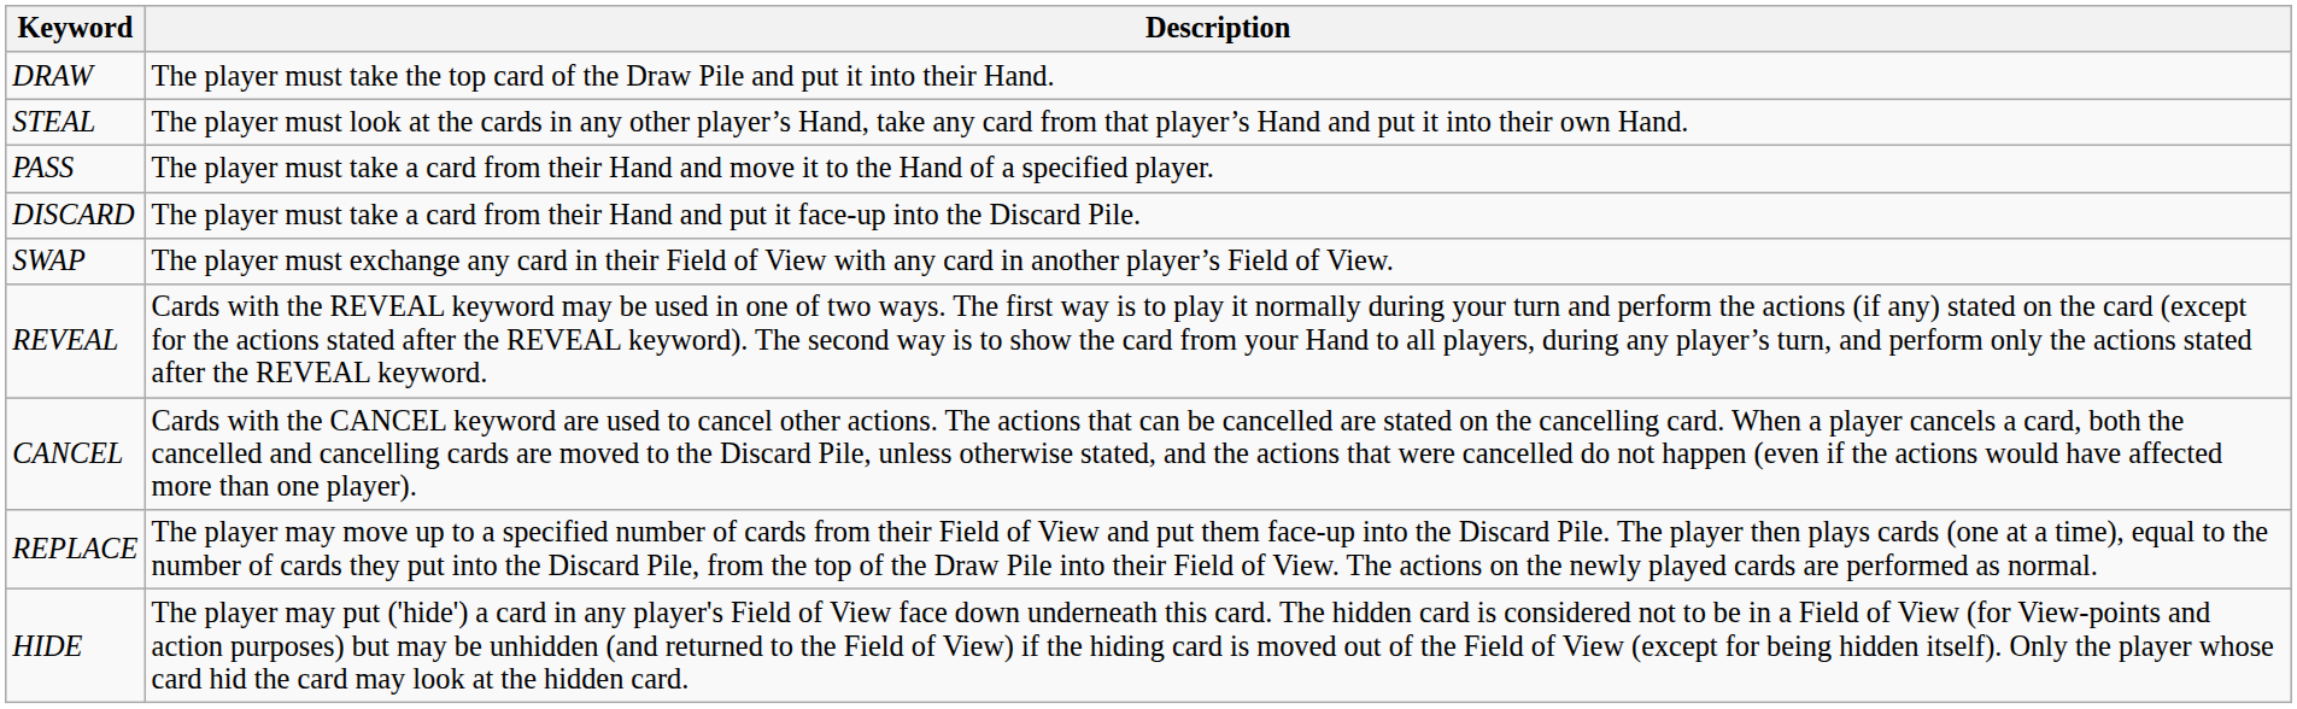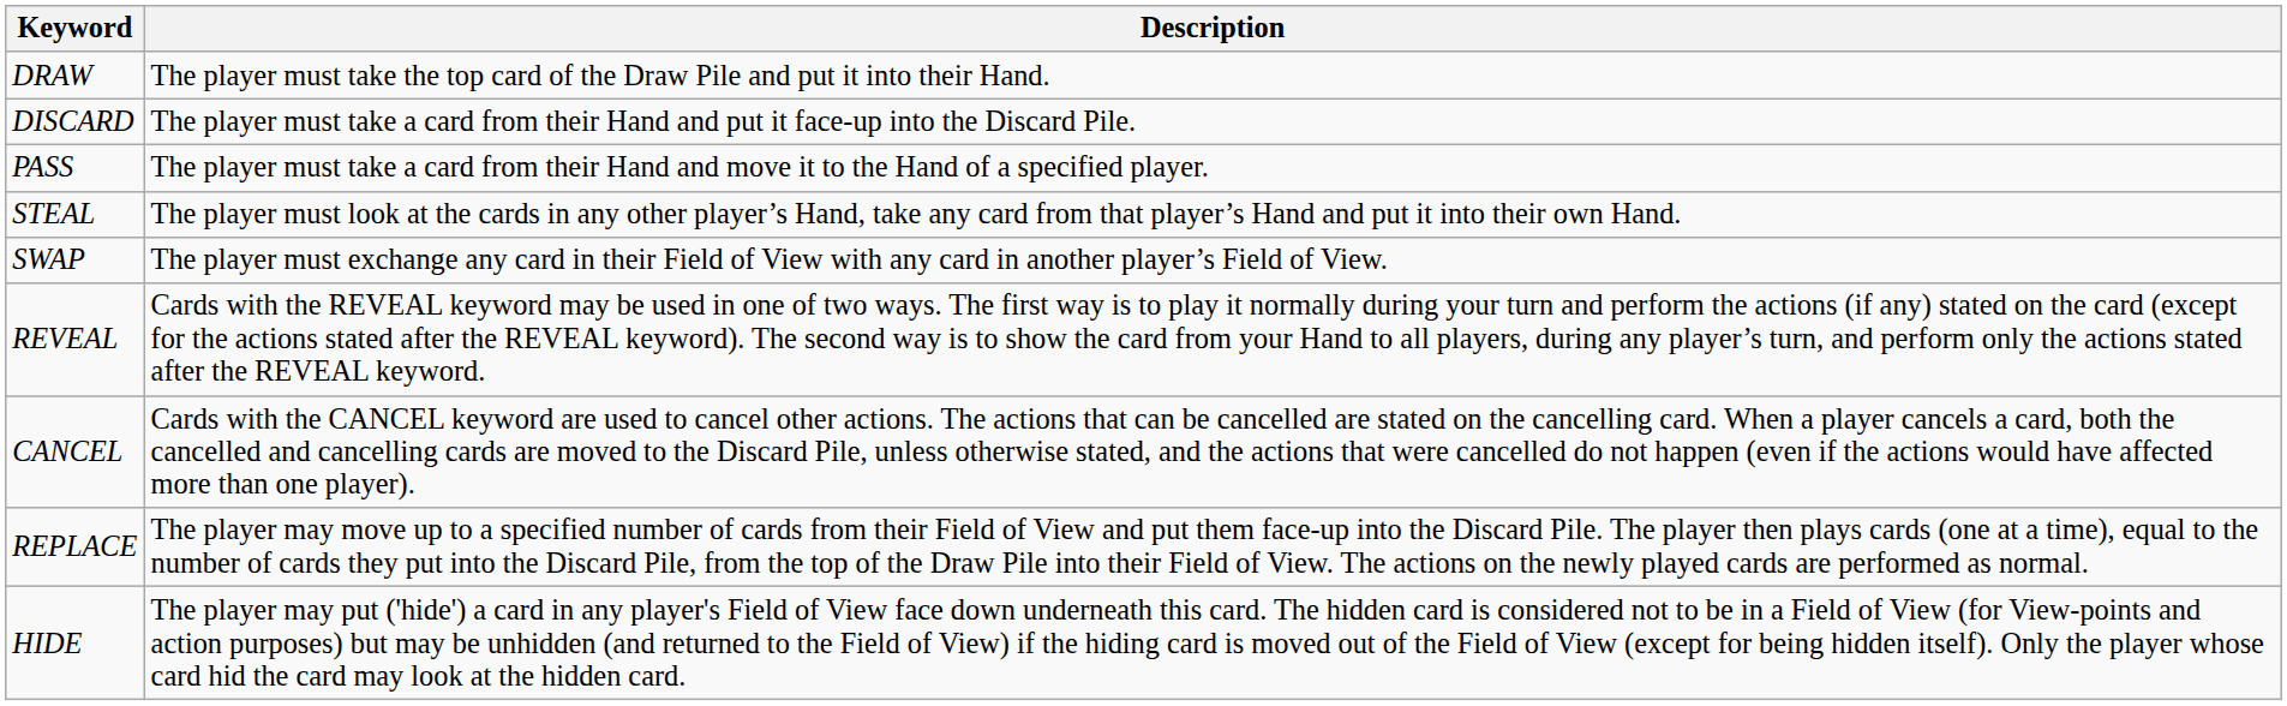rows swapped: DISCARD <-> STEAL
